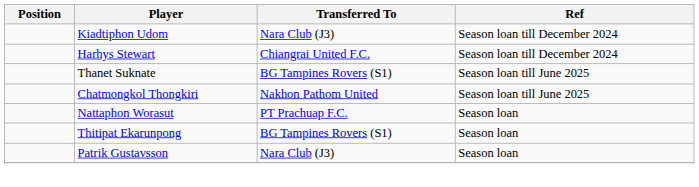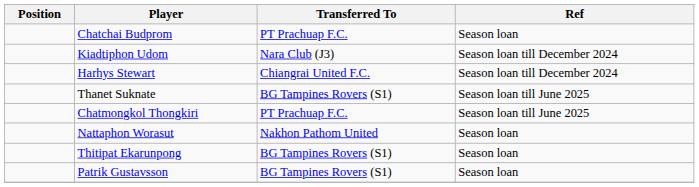+ row: Chatchai Budprom | PT Prachuap F.C. | Season loan
Chatmongkol Thongkiri | Transferred To: Nakhon Pathom United -> PT Prachuap F.C.
Nattaphon Worasut | Transferred To: PT Prachuap F.C. -> Nakhon Pathom United
Patrik Gustavsson | Transferred To: Nara Club (J3) -> BG Tampines Rovers (S1)
